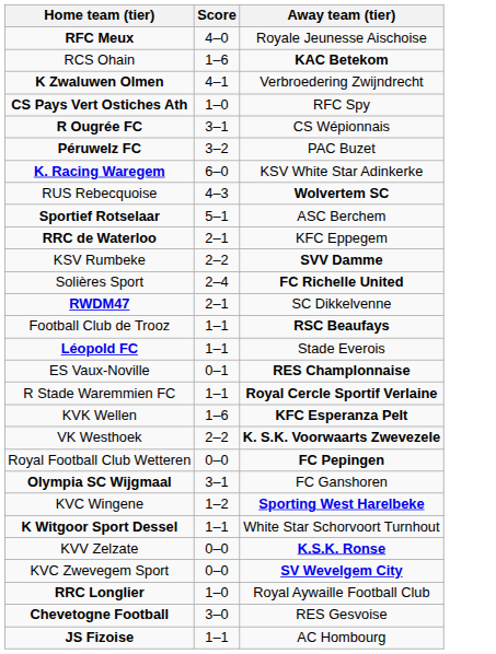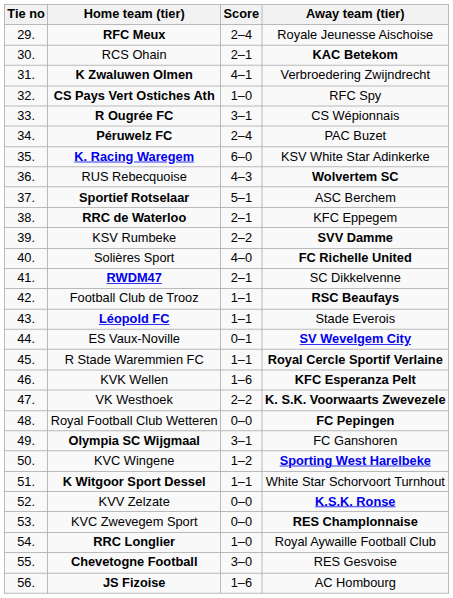+ column: Tie no | 29. | 30. | 31. | 32. | 33. | 34. | 35. | 36. | 37. | 38. | 39. | 40. | 41. | 42. | 43. | 44. | 45. | 46. | 47. | 48. | 49. | 50. | 51. | 52. | 53. | 54. | 55. | 56.
RFC Meux | Score: 4–0 -> 2–4
RCS Ohain | Score: 1–6 -> 2–1
Péruwelz FC | Score: 3–2 -> 2–4
Solières Sport | Score: 2–4 -> 4–0
ES Vaux-Noville | Away team (tier): RES Champlonnaise -> SV Wevelgem City
KVC Zwevegem Sport | Away team (tier): SV Wevelgem City -> RES Champlonnaise
JS Fizoise | Score: 1–1 -> 1–6
